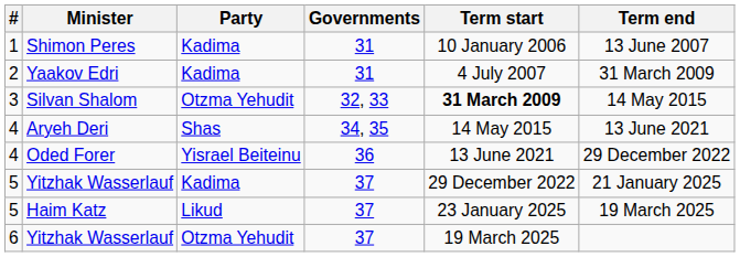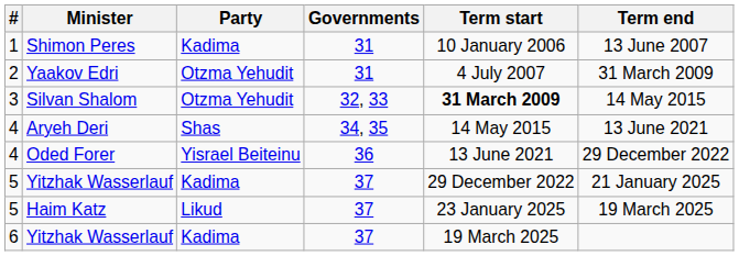Yaakov Edri | Party: Kadima -> Otzma Yehudit
6 / Yitzhak Wasserlauf | Party: Otzma Yehudit -> Kadima
